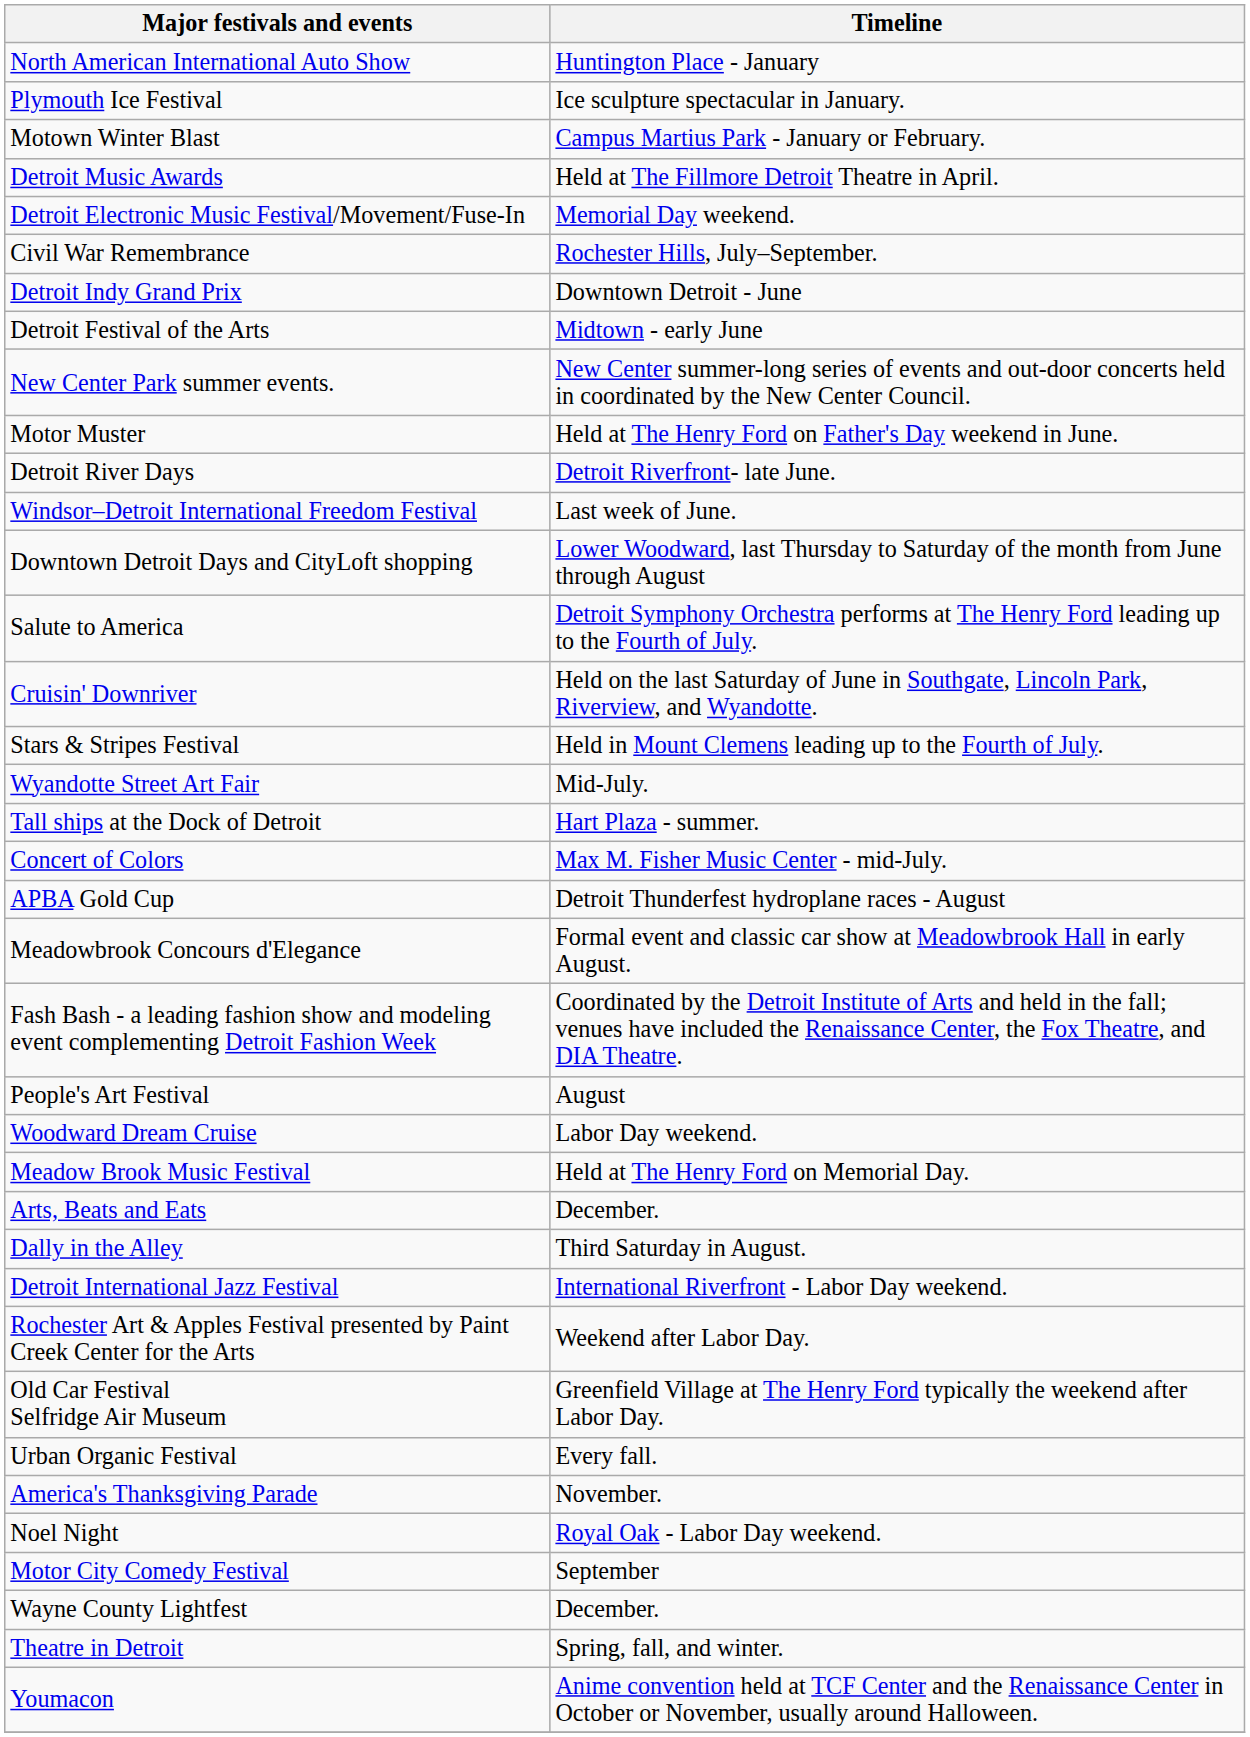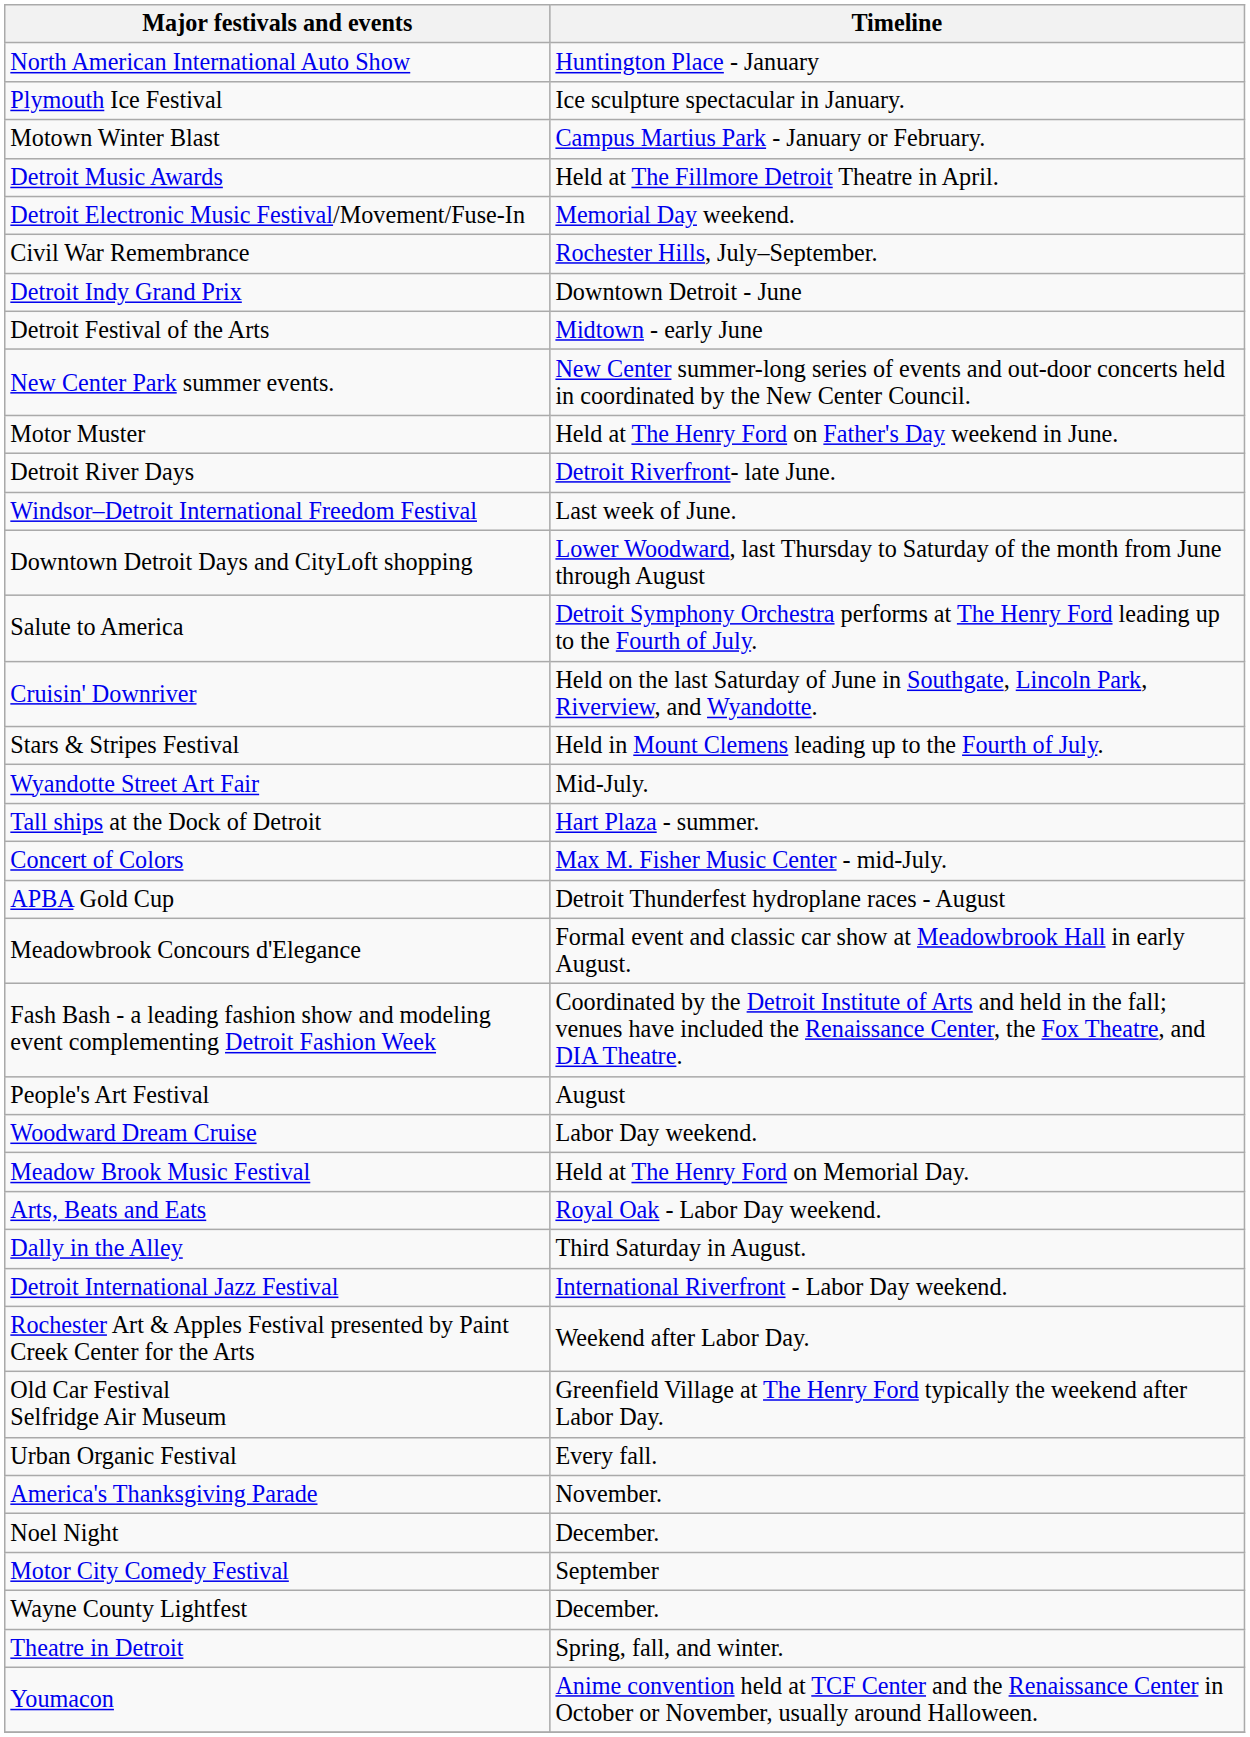Arts, Beats and Eats | Timeline: December. -> Royal Oak - Labor Day weekend.
Noel Night | Timeline: Royal Oak - Labor Day weekend. -> December.
